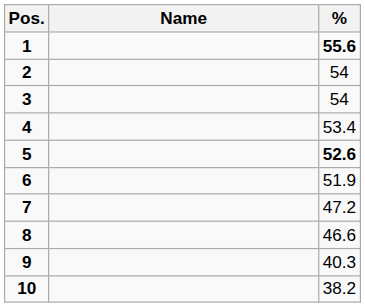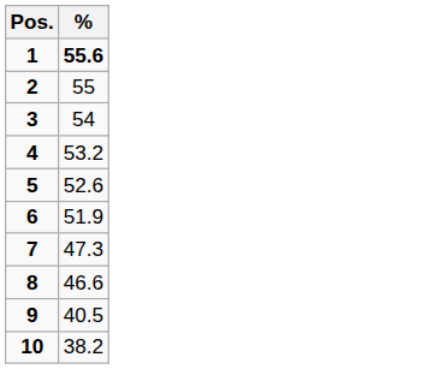- column: Name
2 | %: 54 -> 55
4 | %: 53.4 -> 53.2
5 | %: bold -> normal
7 | %: 47.2 -> 47.3
9 | %: 40.3 -> 40.5
